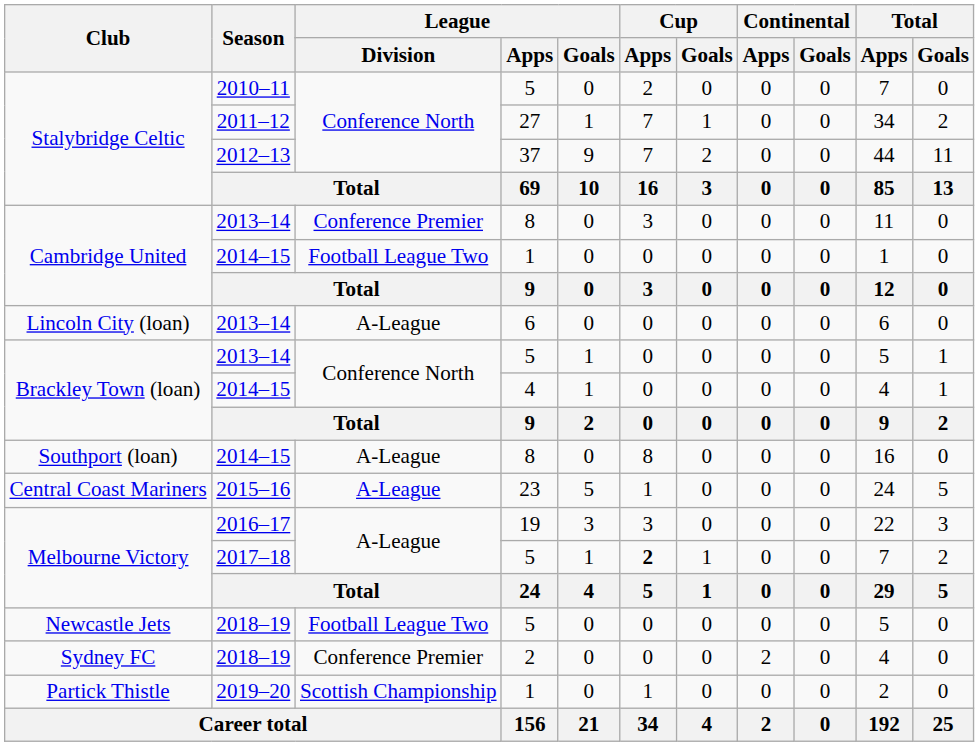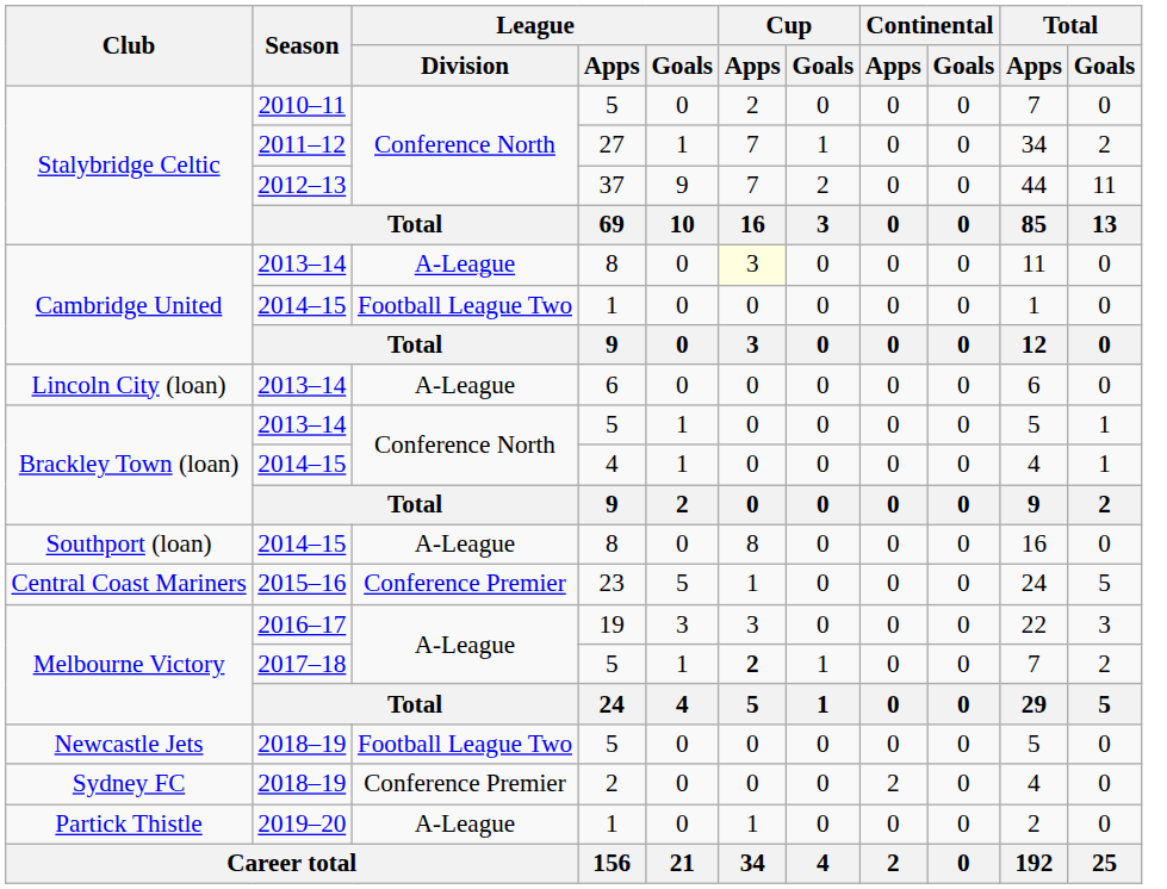Cambridge United / 2013–14 | League / Division: Conference Premier -> A-League
Cambridge United / 2013–14 | Cup / Apps: no background -> lightyellow background
Central Coast Mariners | League / Division: A-League -> Conference Premier
Partick Thistle | League / Division: Scottish Championship -> A-League
